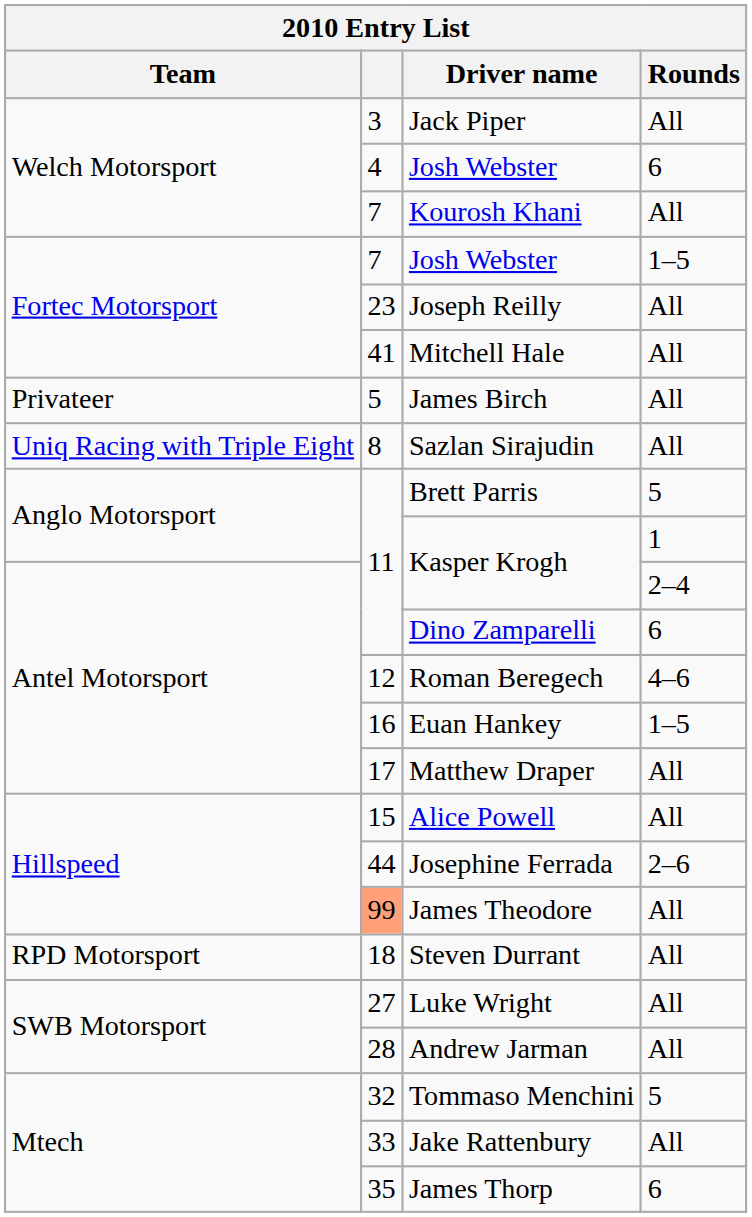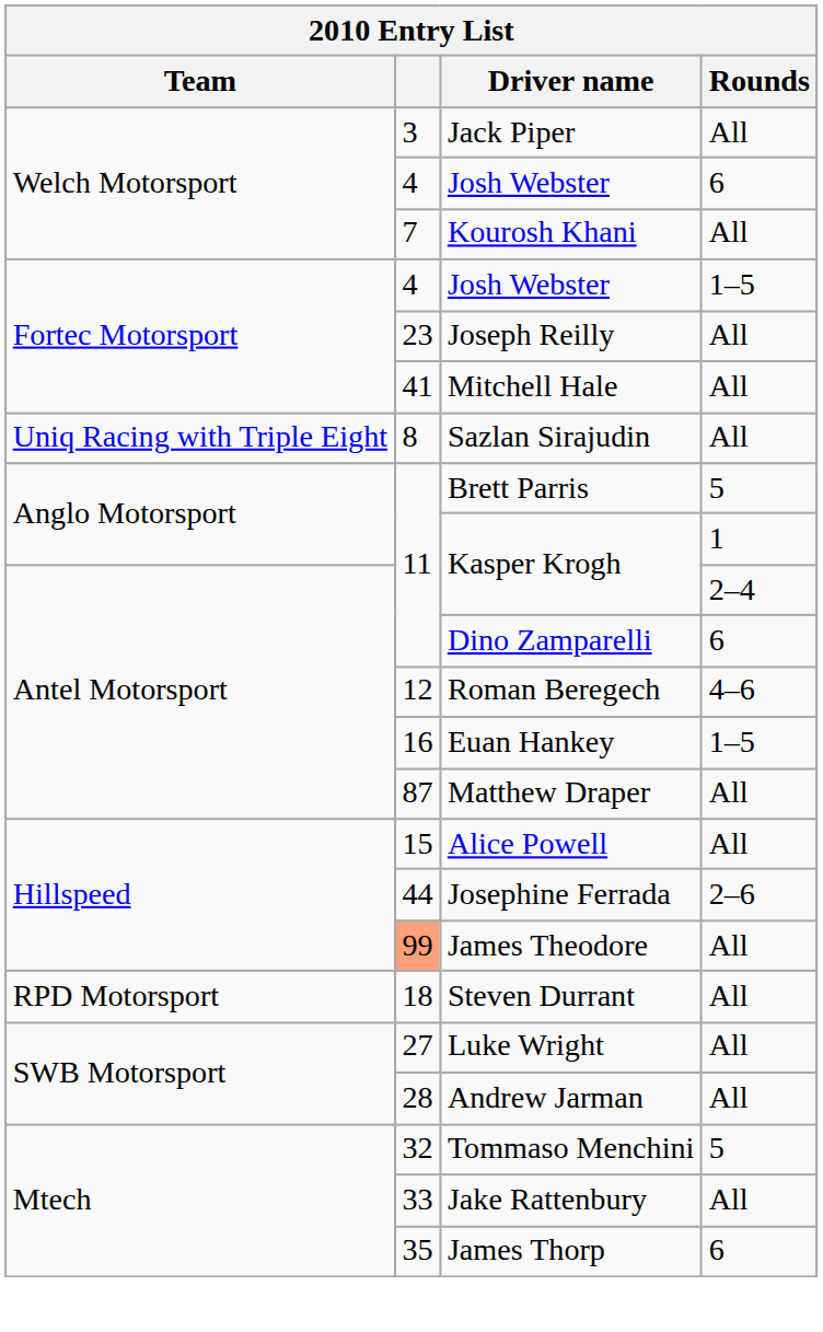Fortec Motorsport / Josh Webster | column 2: 7 -> 4
- row: Privateer | 5 | James Birch | All
Matthew Draper | column 2: 17 -> 87
